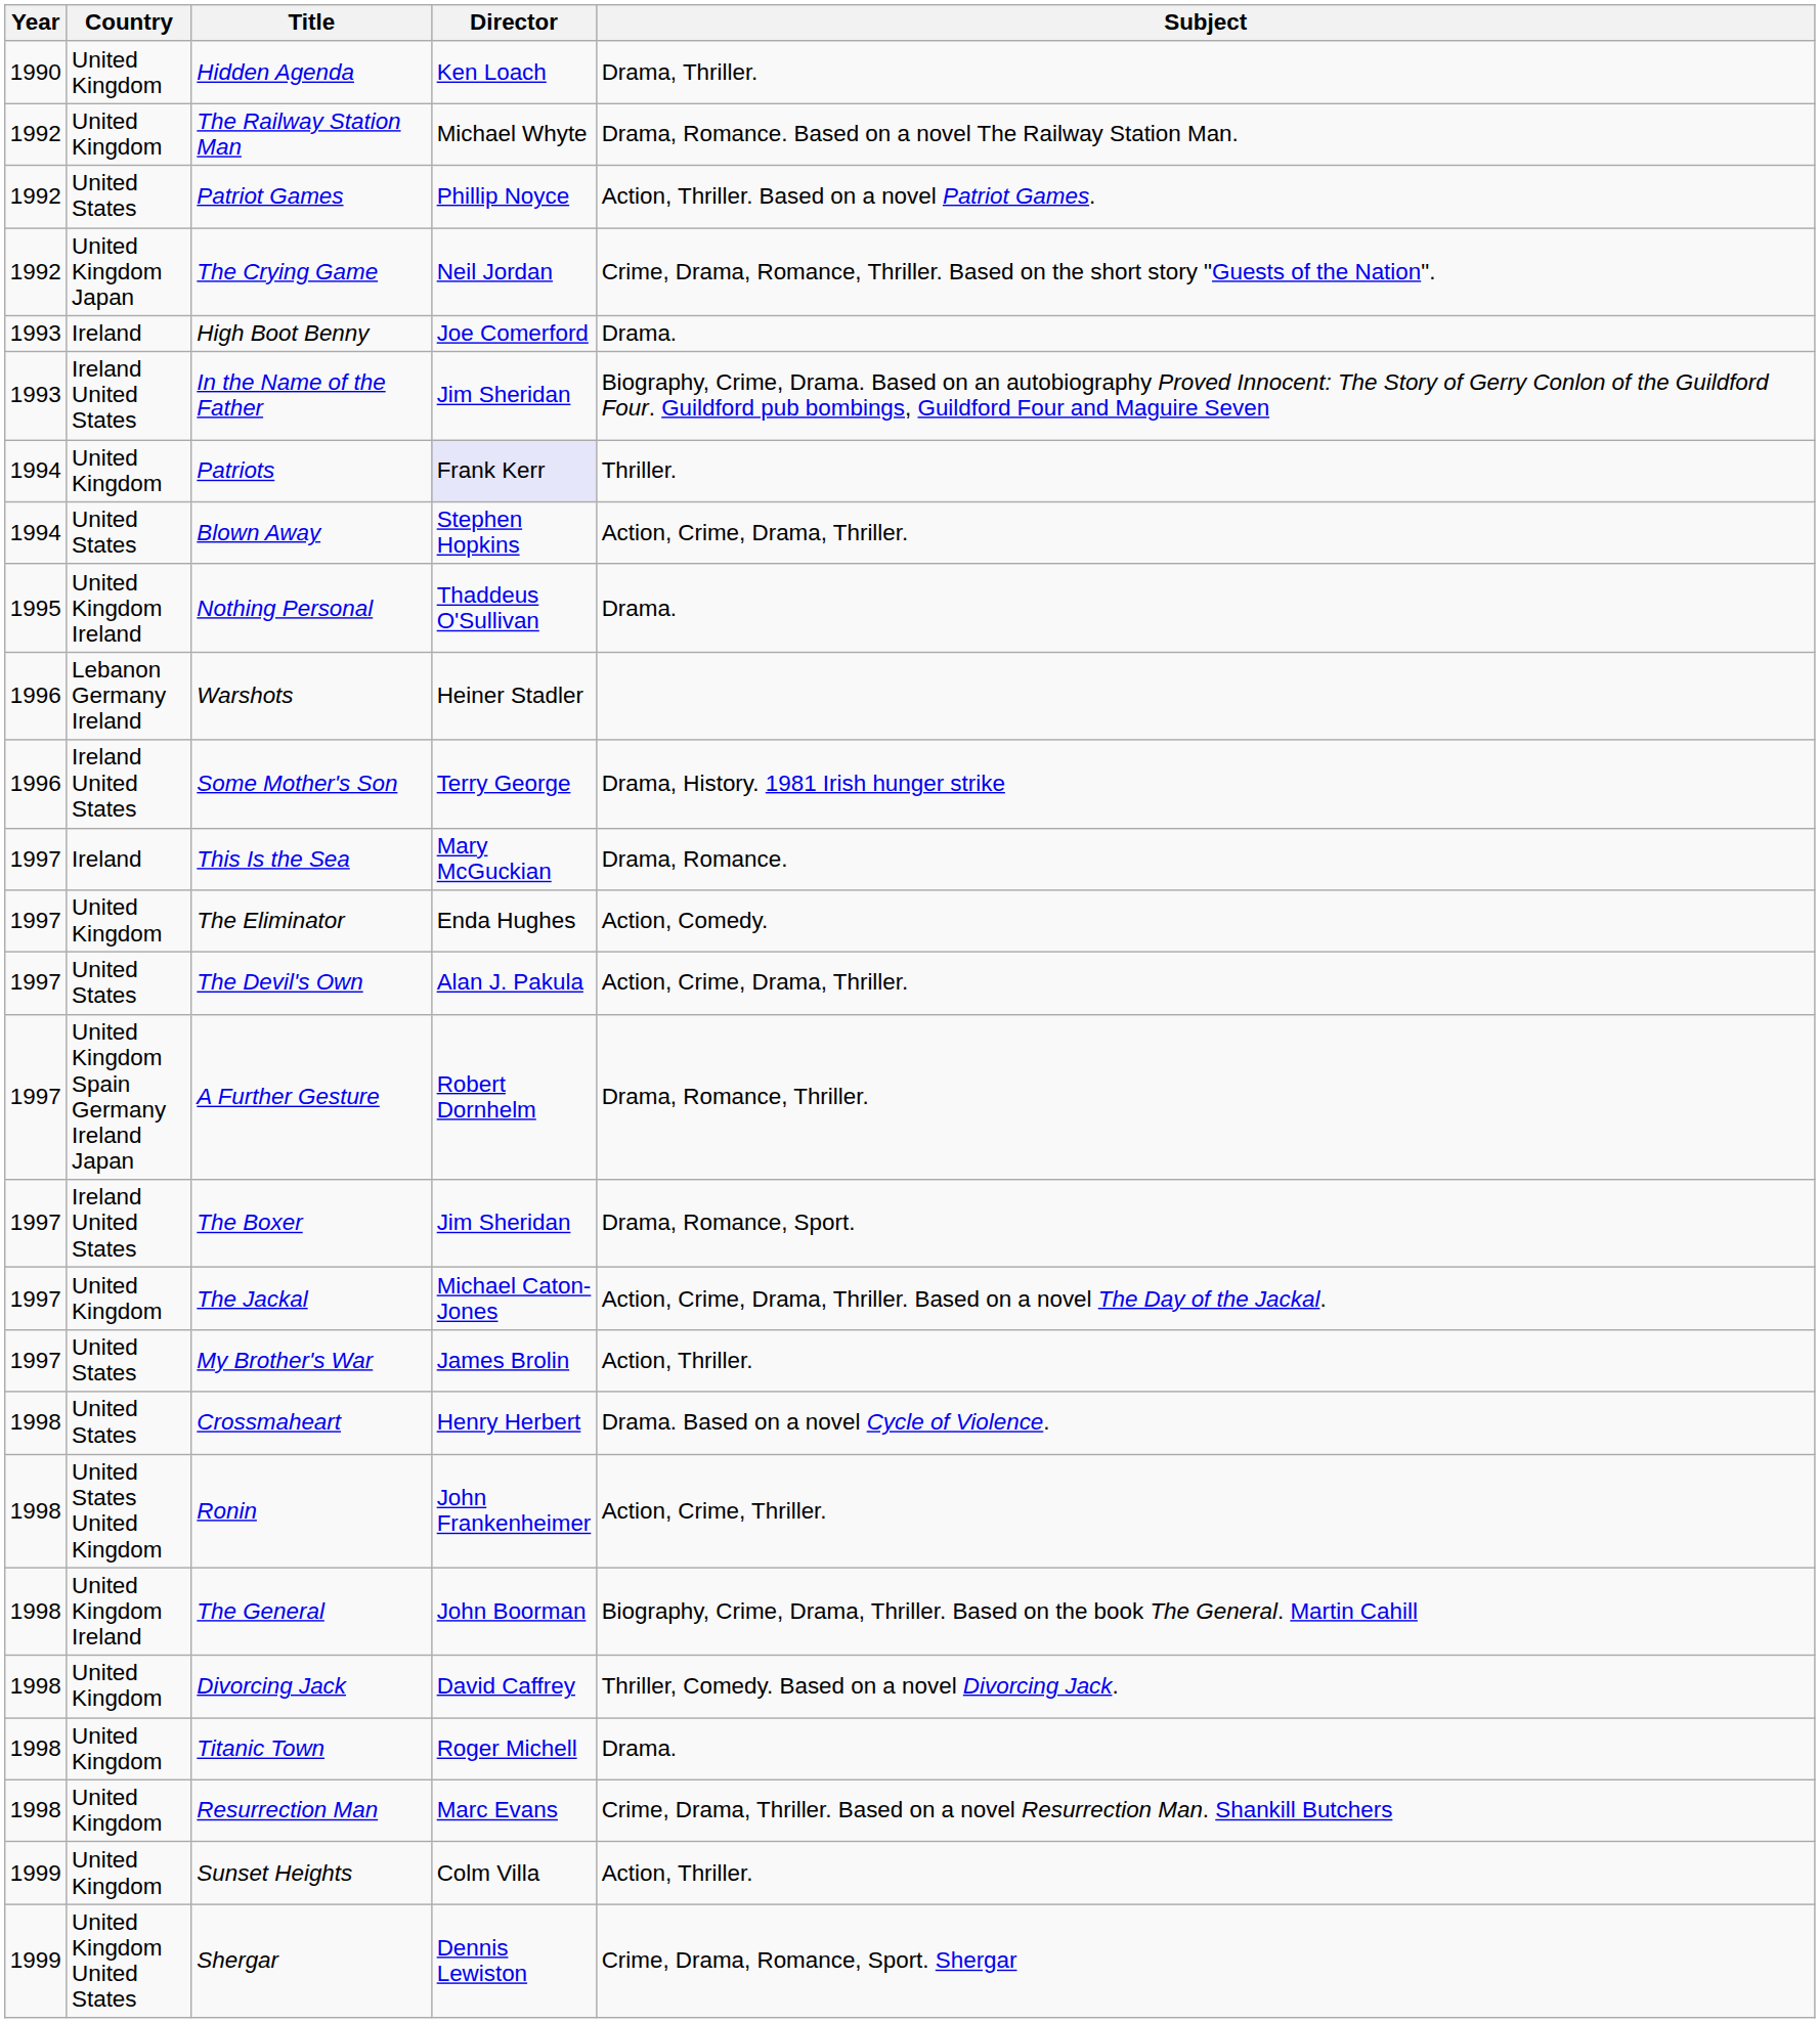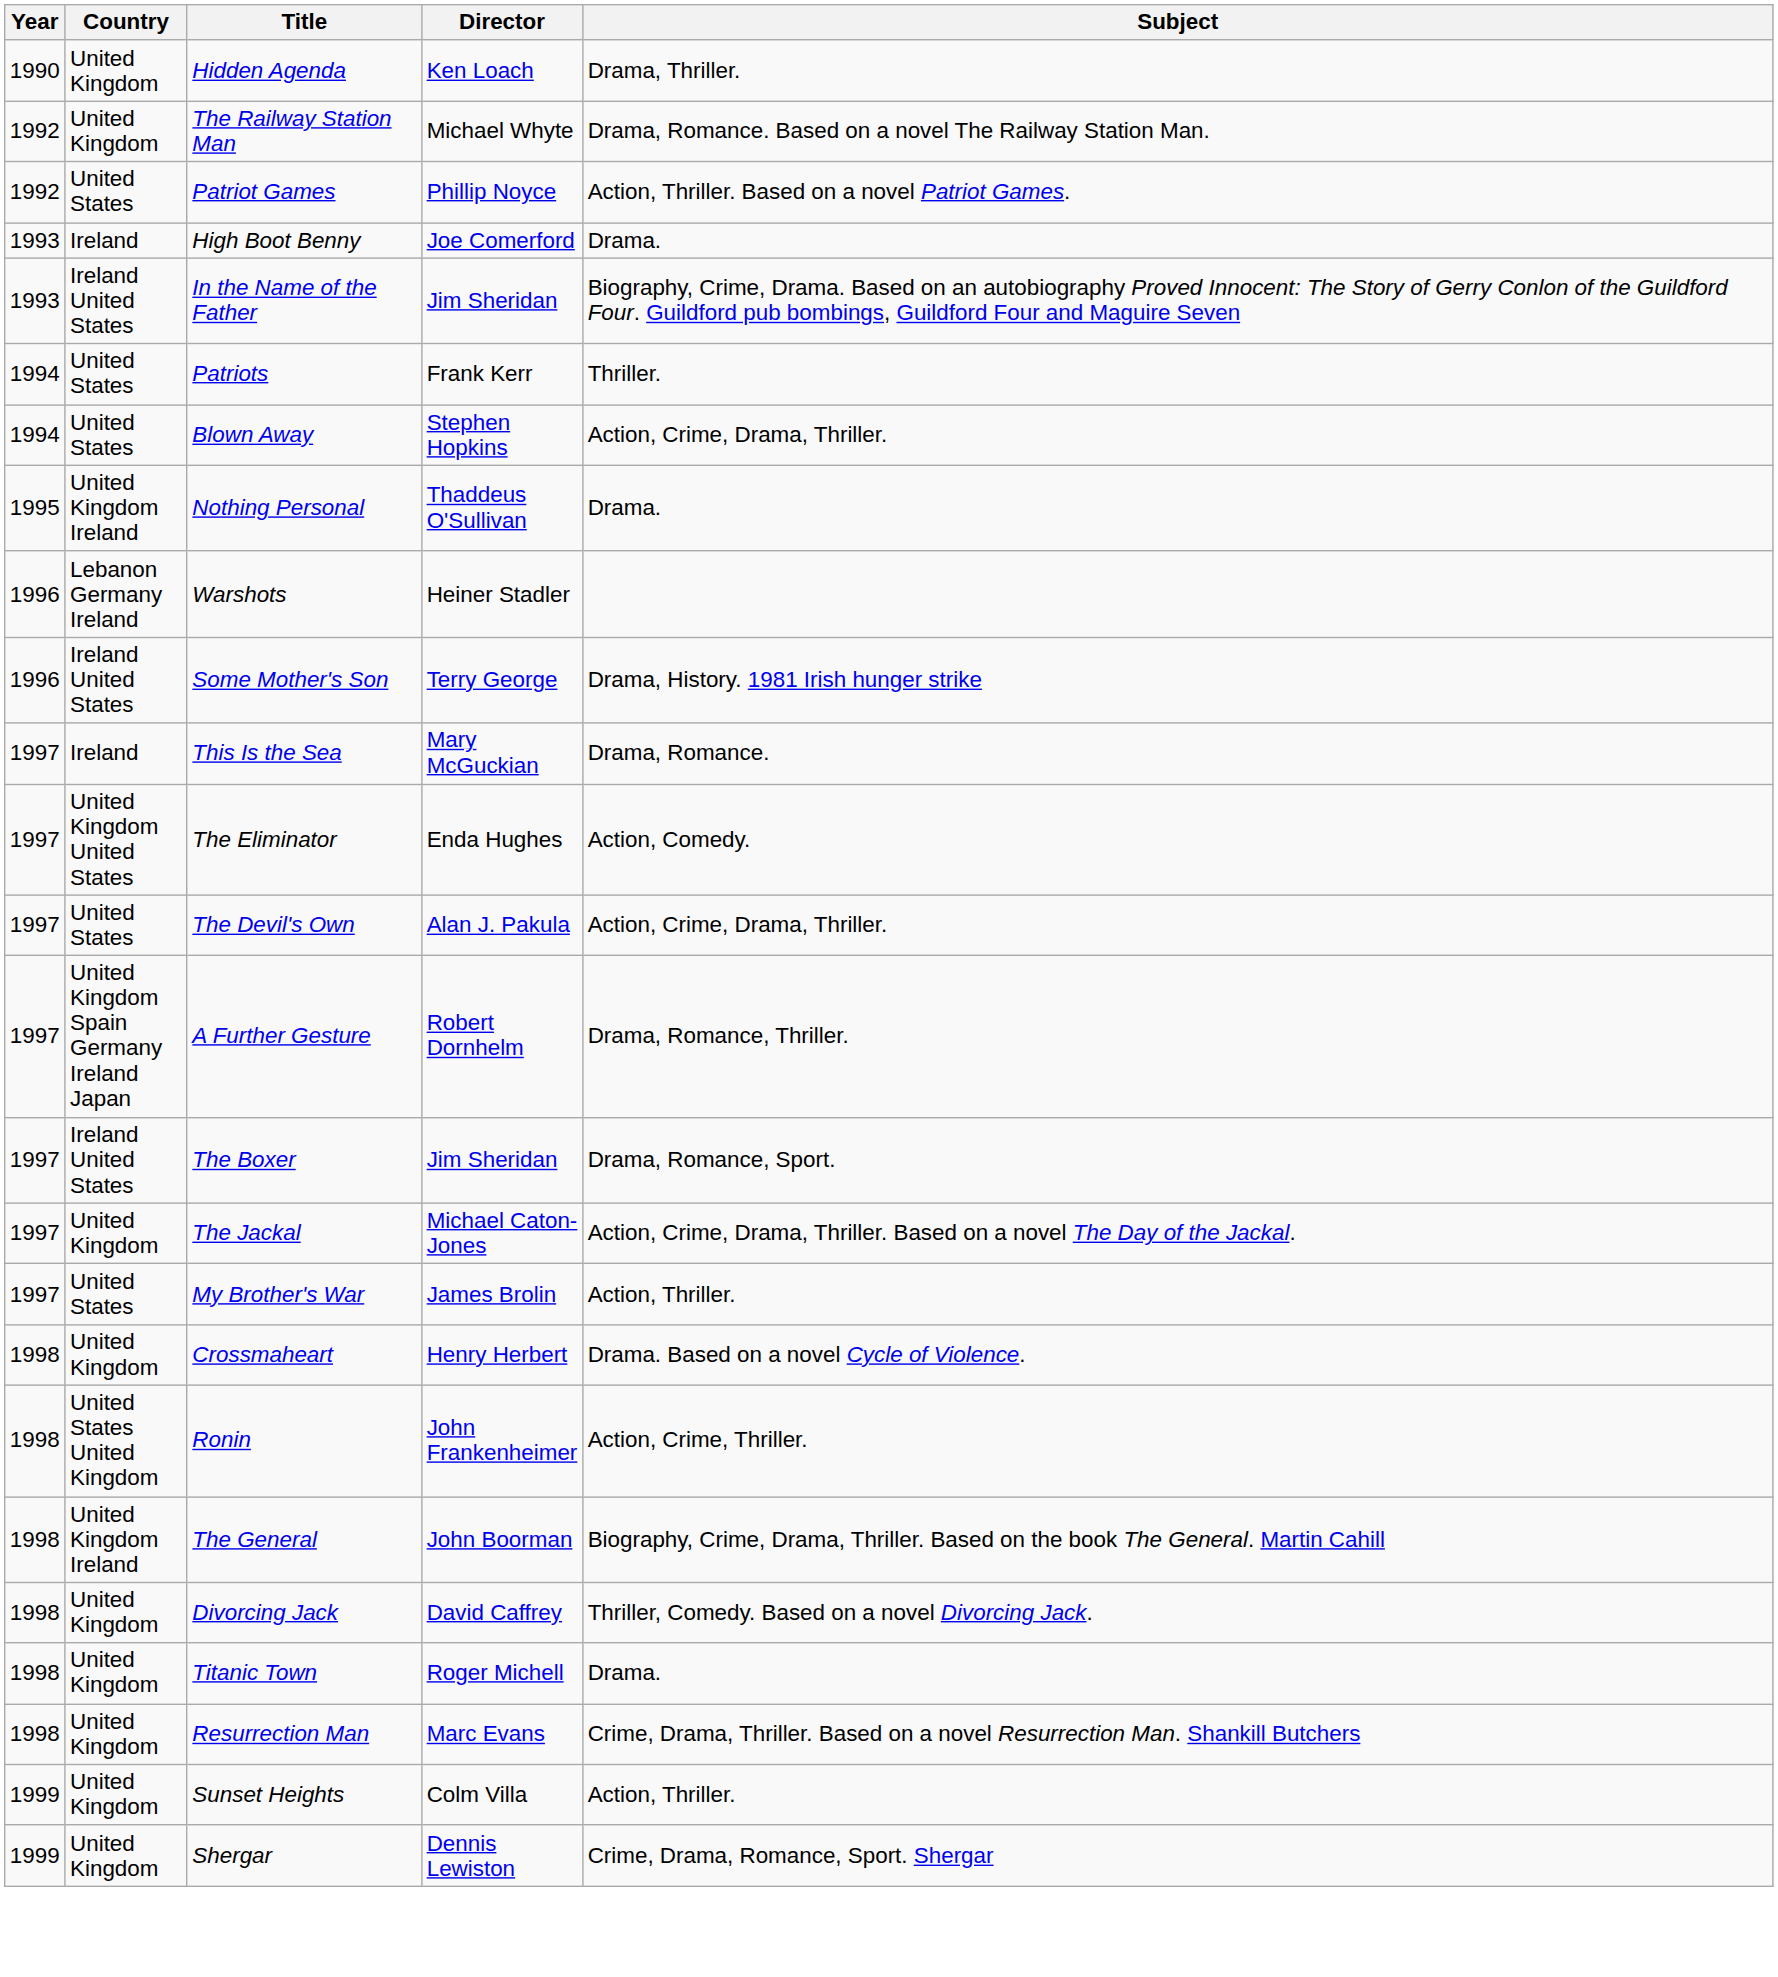- row: 1992 | United Kingdom Japan | The Crying Game | Neil Jordan | Crime, Drama, Romance, Thriller. Based on the short story "Guests of the Nation".
Patriots | Country: United Kingdom -> United States
Patriots | Director: lavender background -> no background
The Eliminator | Country: United Kingdom -> United Kingdom United States
Crossmaheart | Country: United States -> United Kingdom
Shergar | Country: United Kingdom United States -> United Kingdom
